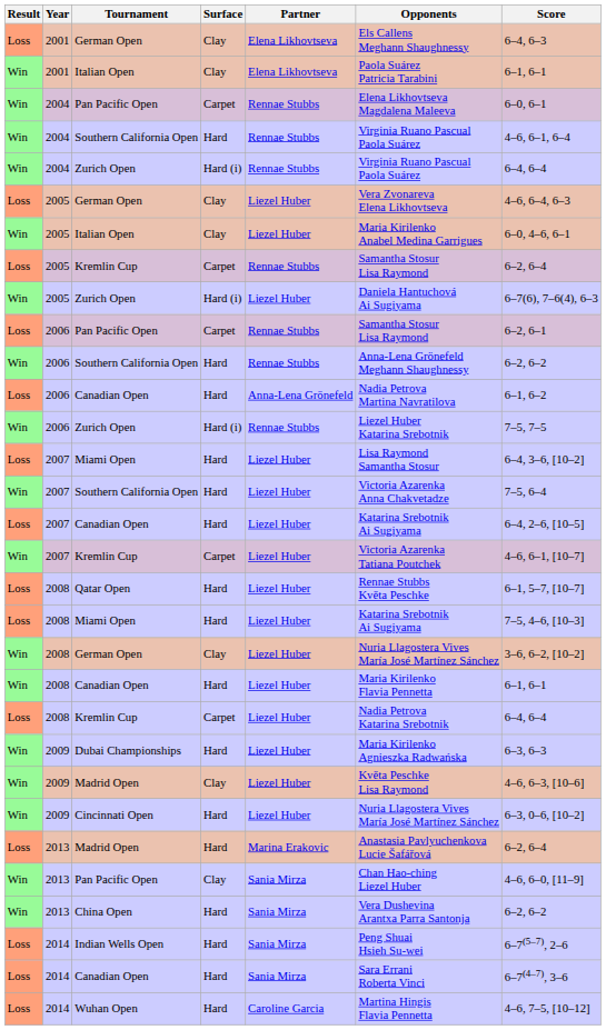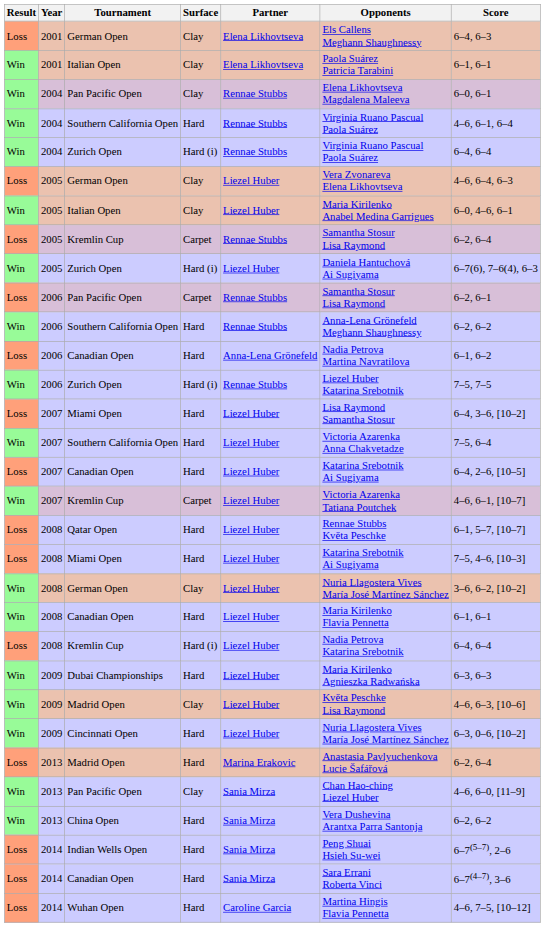2004 / Pan Pacific Open | Surface: Carpet -> Clay
2008 / Kremlin Cup | Surface: Carpet -> Hard (i)
